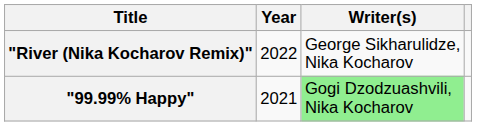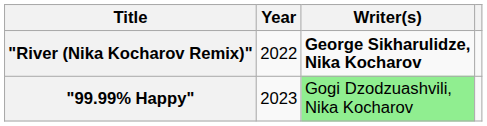"River (Nika Kocharov Remix)" | Writer(s): normal -> bold
"99.99% Happy" | Year: 2021 -> 2023
